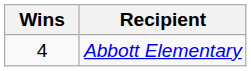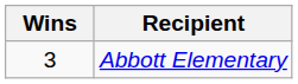Abbott Elementary | Wins: 4 -> 3
